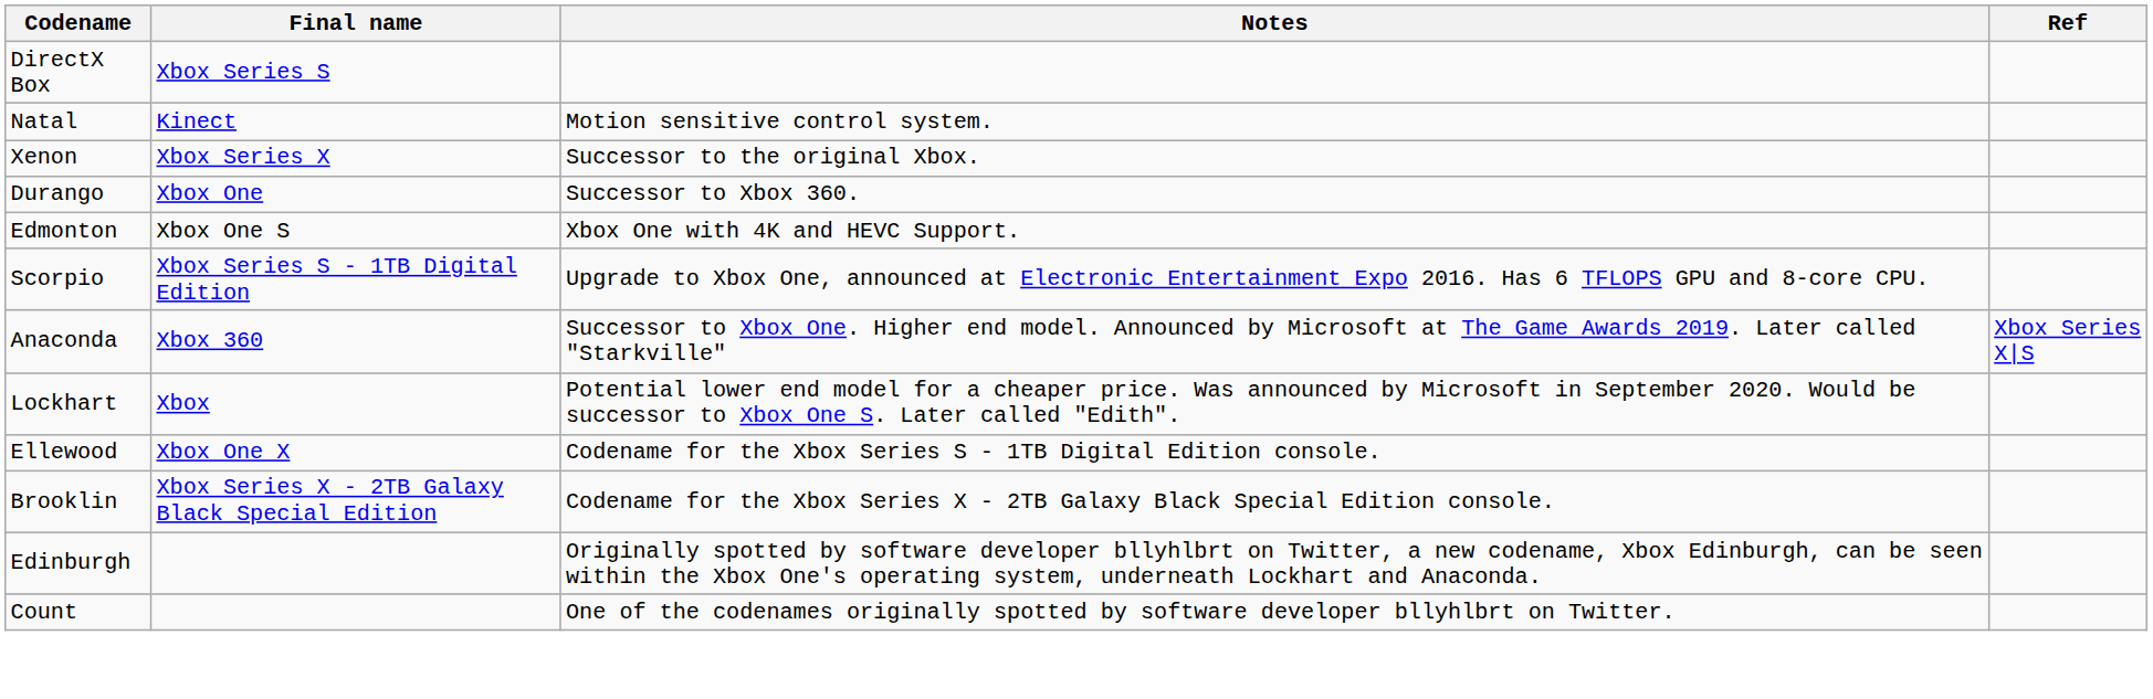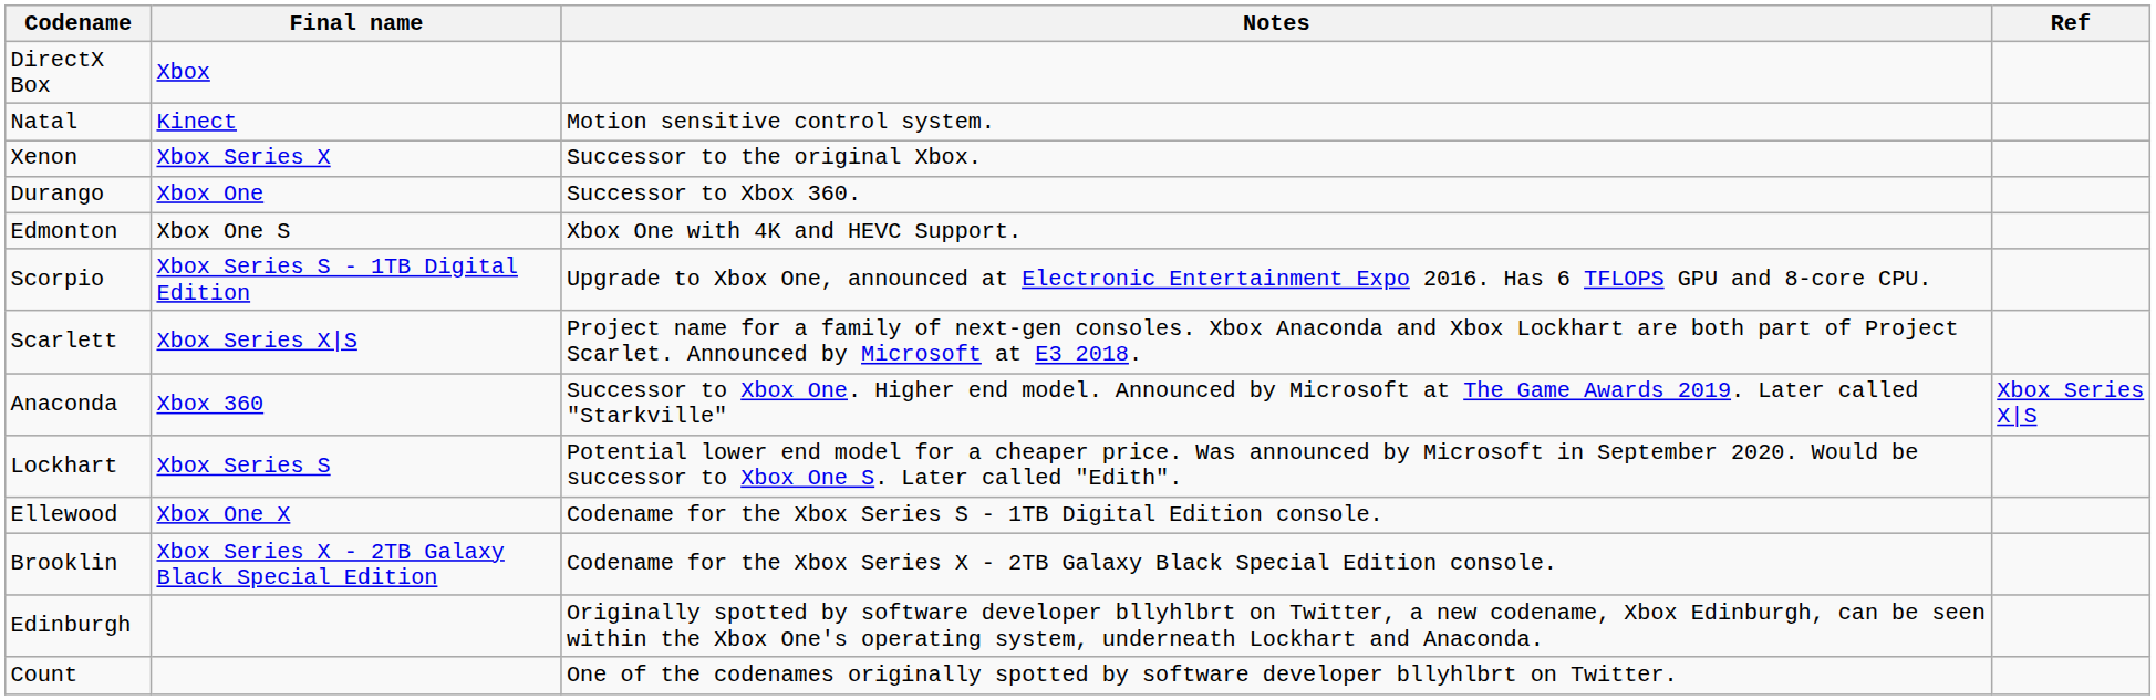DirectX Box | Final name: Xbox Series S -> Xbox
+ row: Scarlett | Xbox Series X|S | Project name for a family of next-gen consoles. Xbox Anaconda and Xbox Lockhart are both part of Project Scarlet. Announced by Microsoft at E3 2018.
Lockhart | Final name: Xbox -> Xbox Series S
